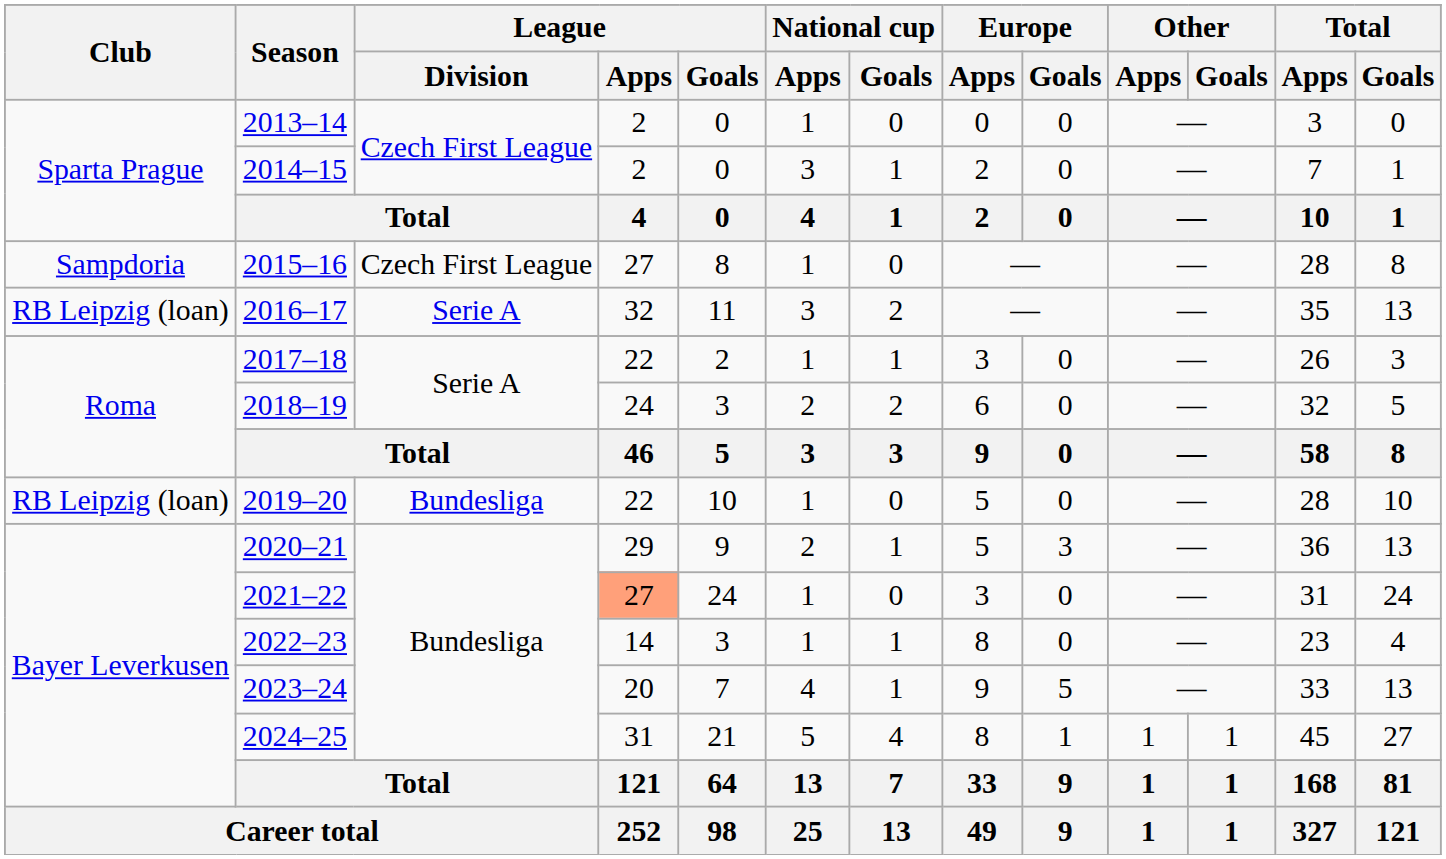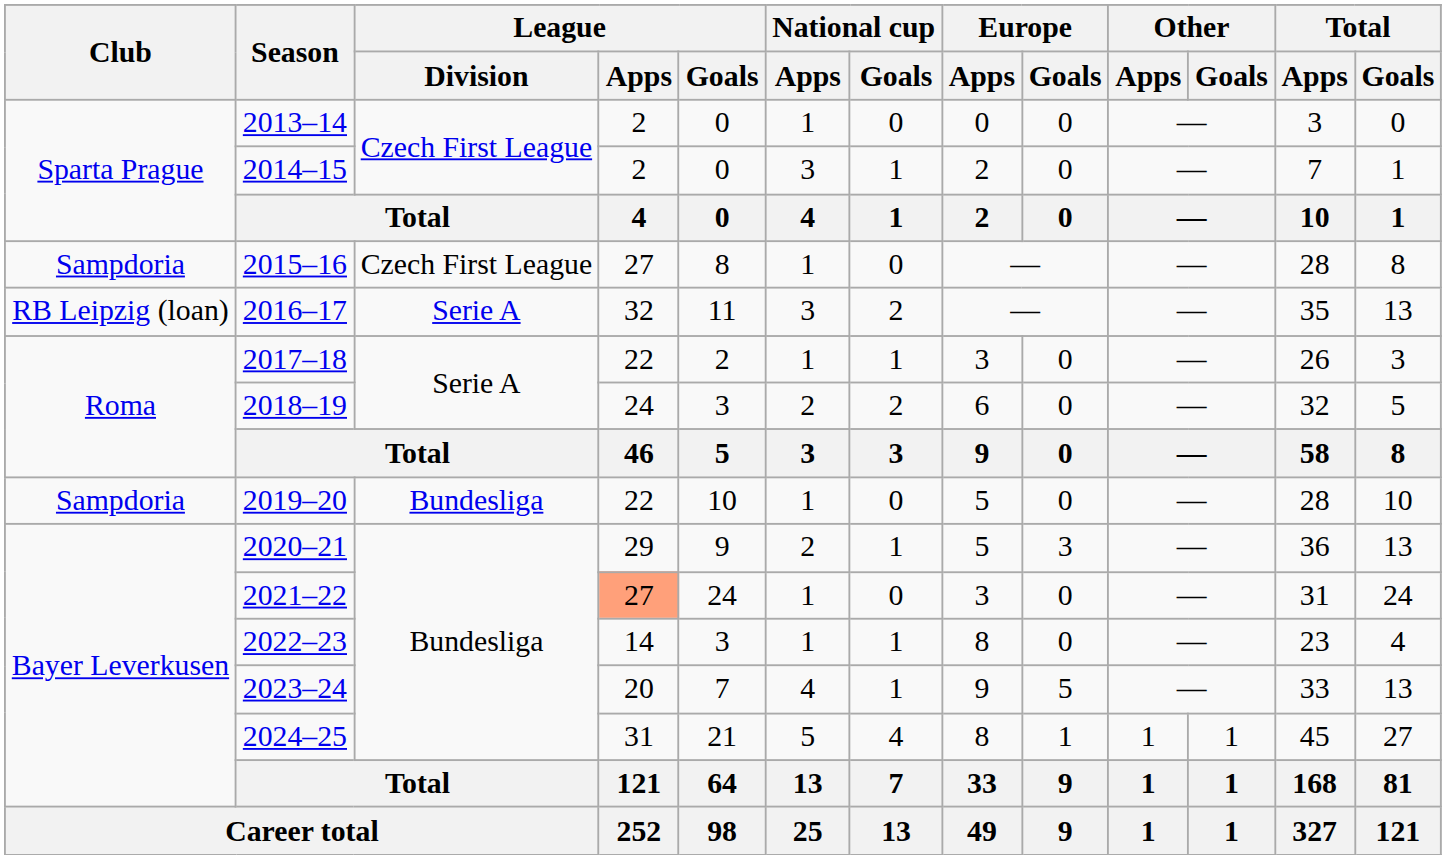2019–20 | Club: RB Leipzig (loan) -> Sampdoria
